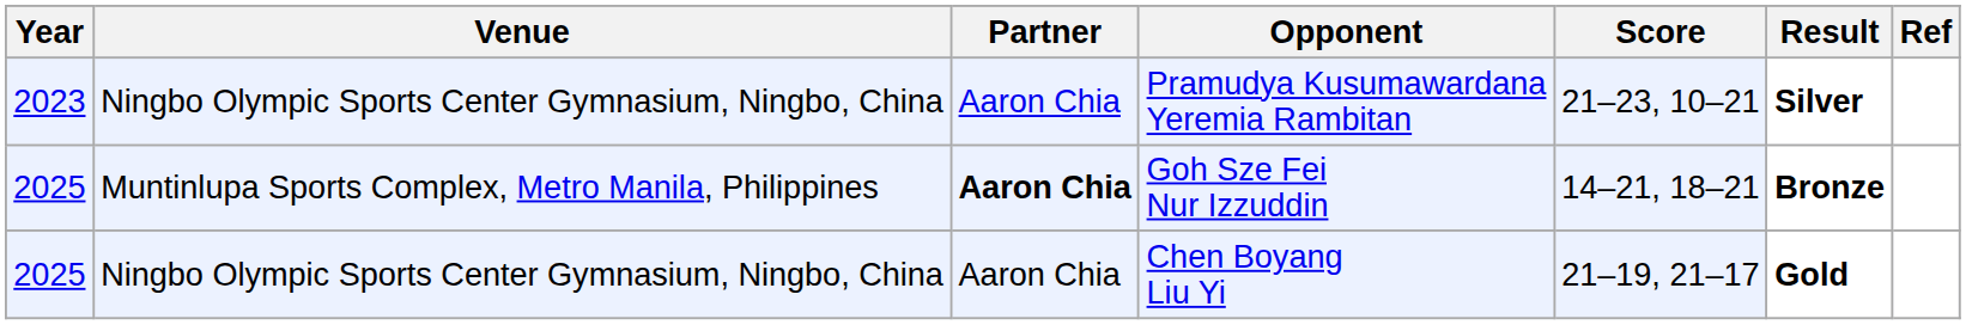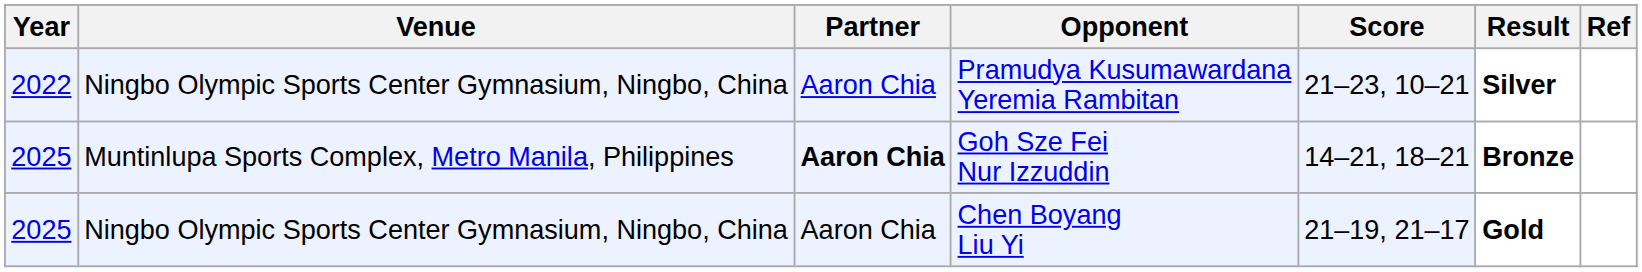Pramudya Kusumawardana Yeremia Rambitan | Year: 2023 -> 2022
